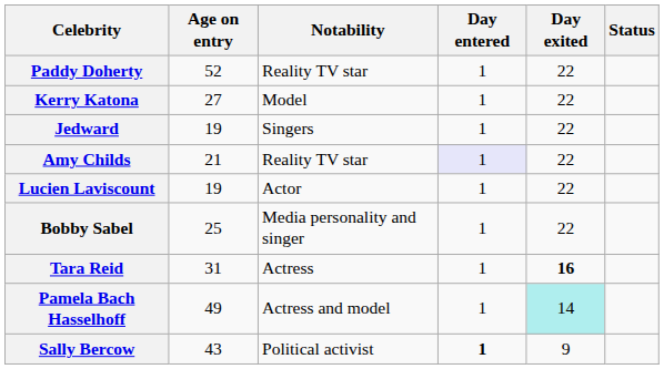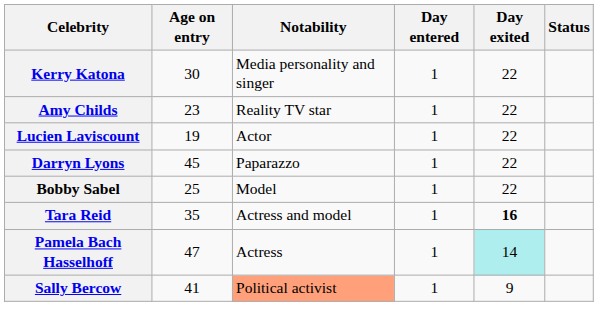- row: Paddy Doherty | 52 | Reality TV star | 1 | 22
Kerry Katona | Age on entry: 27 -> 30
Kerry Katona | Notability: Model -> Media personality and singer
- row: Jedward | 19 | Singers | 1 | 22
Amy Childs | Age on entry: 21 -> 23
Amy Childs | Day entered: lavender background -> no background
+ row: Darryn Lyons | 45 | Paparazzo | 1 | 22
Bobby Sabel | Notability: Media personality and singer -> Model
Tara Reid | Age on entry: 31 -> 35
Tara Reid | Notability: Actress -> Actress and model
Pamela Bach Hasselhoff | Age on entry: 49 -> 47
Pamela Bach Hasselhoff | Notability: Actress and model -> Actress
Sally Bercow | Age on entry: 43 -> 41
Sally Bercow | Notability: no background -> lightsalmon background
Sally Bercow | Day entered: bold -> normal
